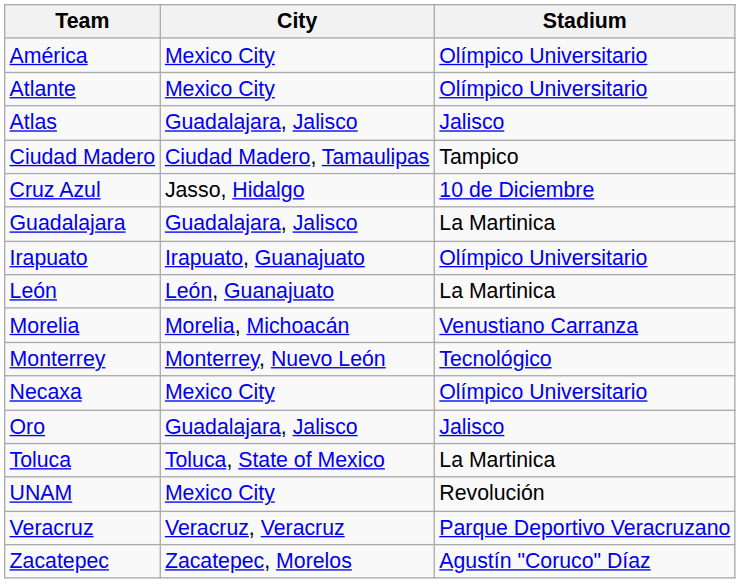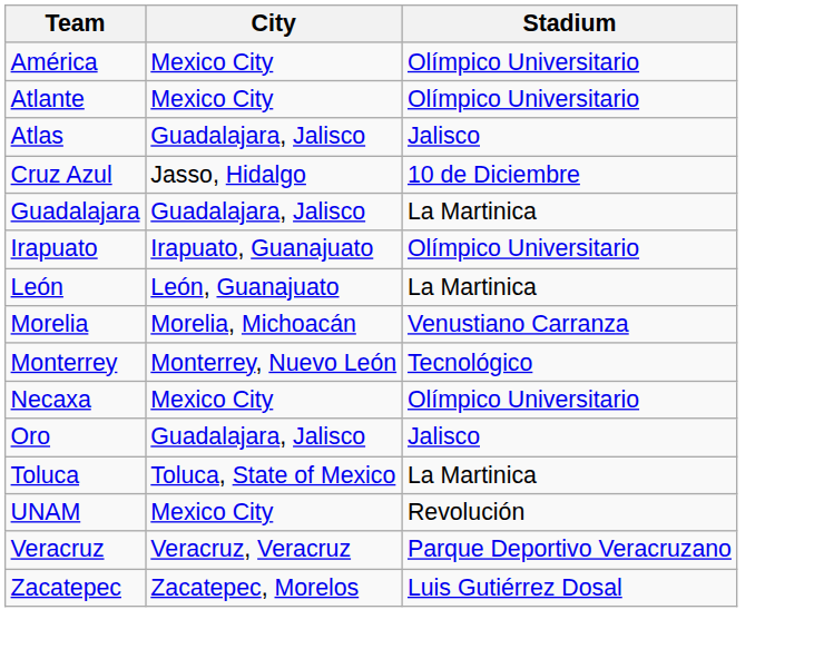- row: Ciudad Madero | Ciudad Madero, Tamaulipas | Tampico
Zacatepec | Stadium: Agustín "Coruco" Díaz -> Luis Gutiérrez Dosal
